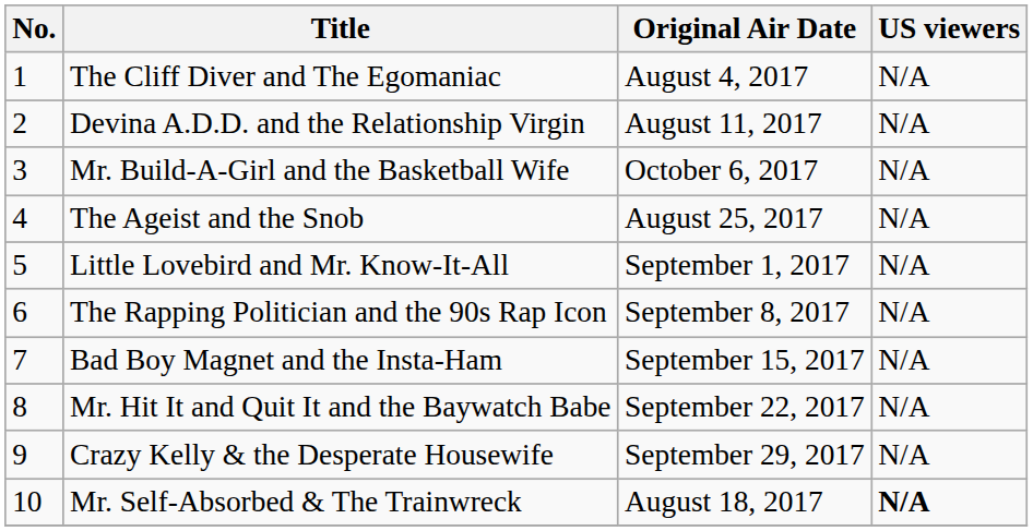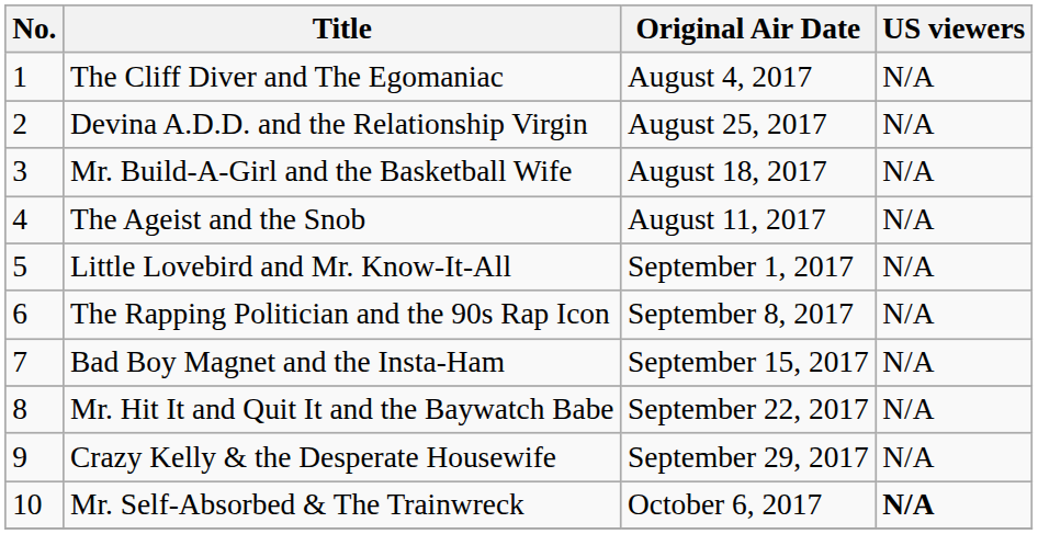Devina A.D.D. and the Relationship Virgin | Original Air Date: August 11, 2017 -> August 25, 2017
Mr. Build-A-Girl and the Basketball Wife | Original Air Date: October 6, 2017 -> August 18, 2017
The Ageist and the Snob | Original Air Date: August 25, 2017 -> August 11, 2017
Mr. Self-Absorbed & The Trainwreck | Original Air Date: August 18, 2017 -> October 6, 2017
